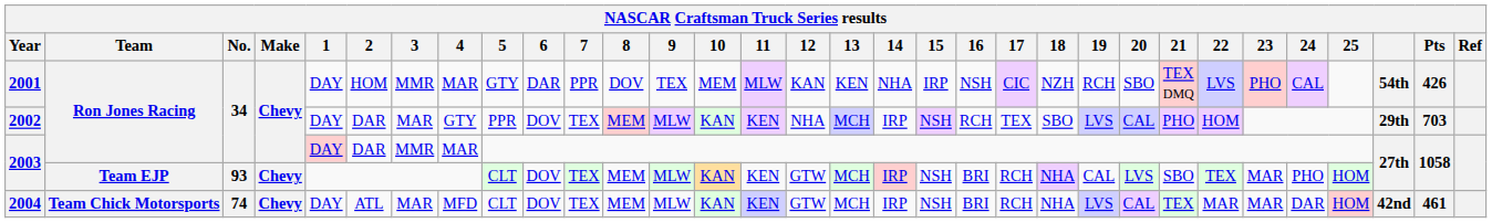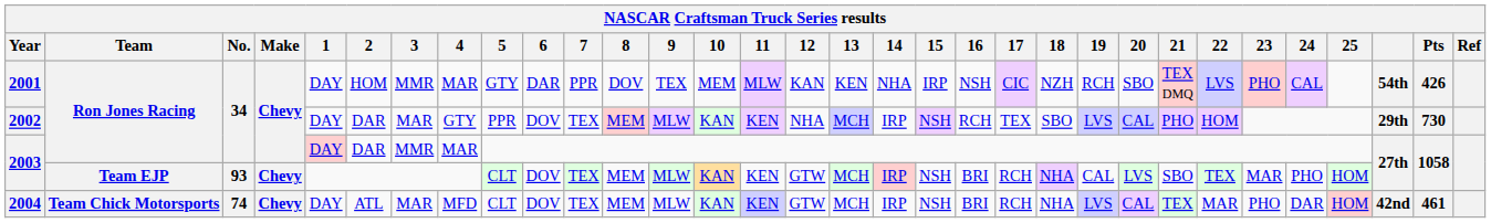2002 | Pts: 703 -> 730
2004 | 23: MAR -> PHO
